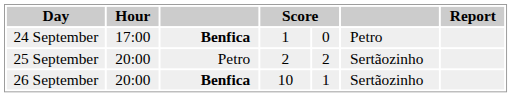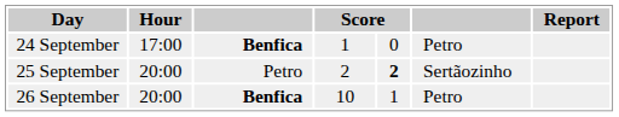25 September | column 5: normal -> bold
26 September | column 6: Sertãozinho -> Petro
